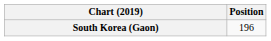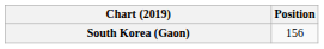South Korea (Gaon) | Position: 196 -> 156
